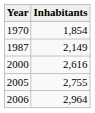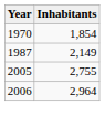- row: 2000 | 2,616
